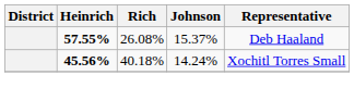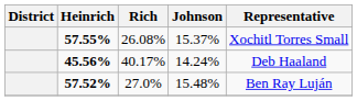57.55% | Representative: Deb Haaland -> Xochitl Torres Small
45.56% | Rich: 40.18% -> 40.17%
45.56% | Representative: Xochitl Torres Small -> Deb Haaland
+ row: 57.52% | 27.0% | 15.48% | Ben Ray Luján
